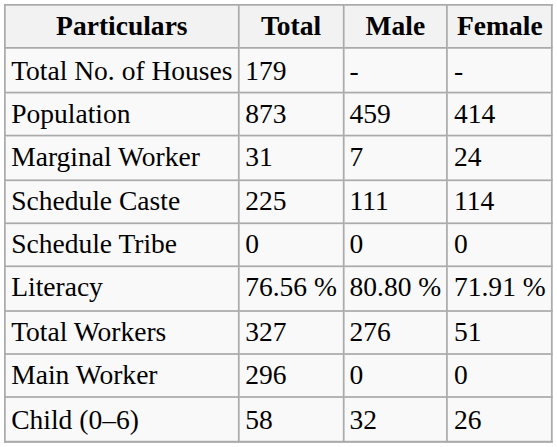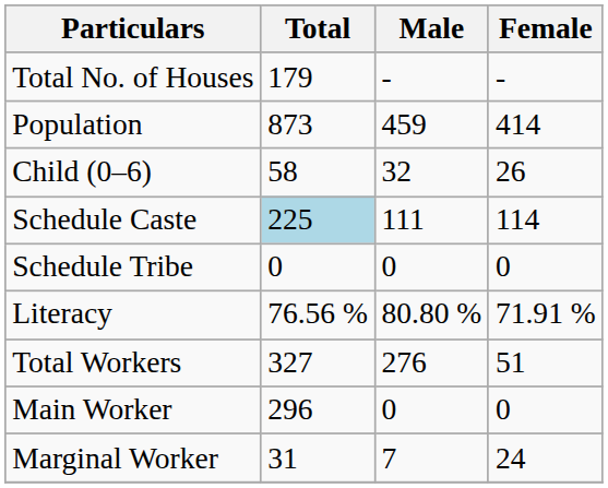rows swapped: Child (0–6) <-> Marginal Worker
Schedule Caste | Total: no background -> lightblue background
